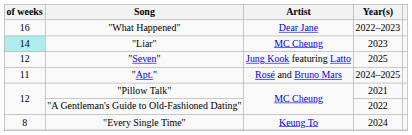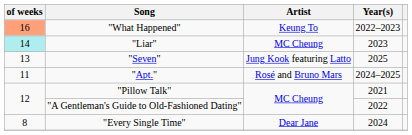"What Happened" | of weeks: no background -> lightsalmon background
"What Happened" | Artist: Dear Jane -> Keung To
"Seven" | of weeks: 12 -> 13
"Every Single Time" | Artist: Keung To -> Dear Jane
